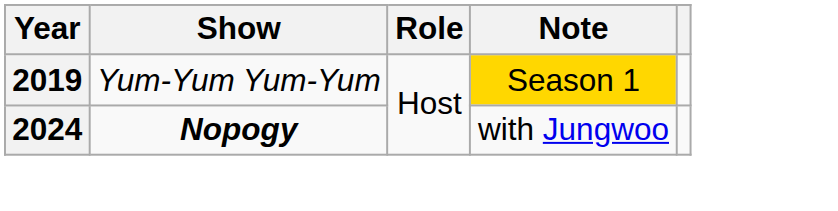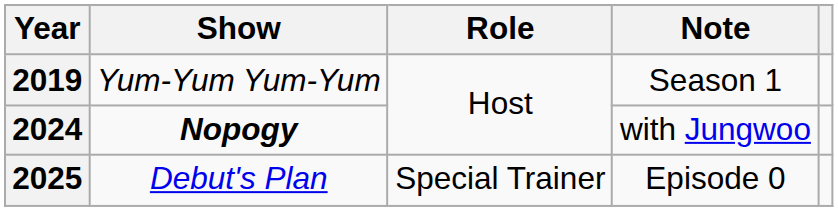2019 | Note: gold background -> no background
+ row: 2025 | Debut's Plan | Special Trainer | Episode 0
